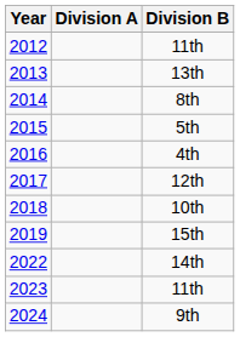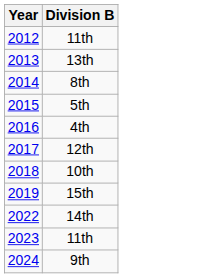- column: Division A
